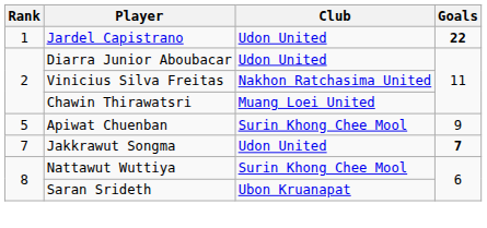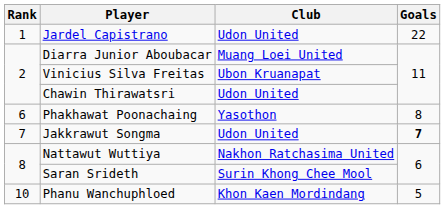Jardel Capistrano | Goals: bold -> normal
Diarra Junior Aboubacar | Club: Udon United -> Muang Loei United
Vinicius Silva Freitas | Club: Nakhon Ratchasima United -> Ubon Kruanapat
Chawin Thirawatsri | Club: Muang Loei United -> Udon United
- row: 5 | Apiwat Chuenban | Surin Khong Chee Mool | 9
+ row: 6 | Phakhawat Poonachaing | Yasothon | 8
Nattawut Wuttiya | Club: Surin Khong Chee Mool -> Nakhon Ratchasima United
Saran Srideth | Club: Ubon Kruanapat -> Surin Khong Chee Mool
+ row: 10 | Phanu Wanchuphloed | Khon Kaen Mordindang | 5
